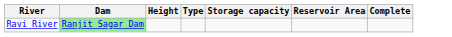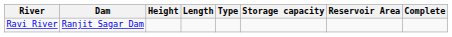+ column: Length
Ravi River | Dam: lightgreen background -> no background
